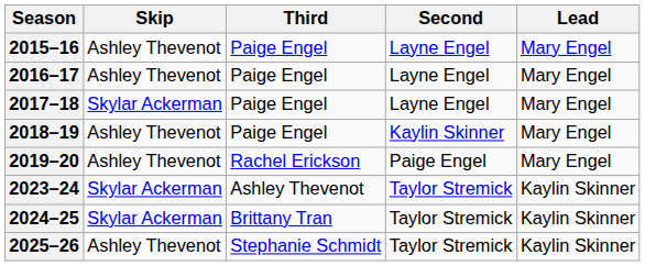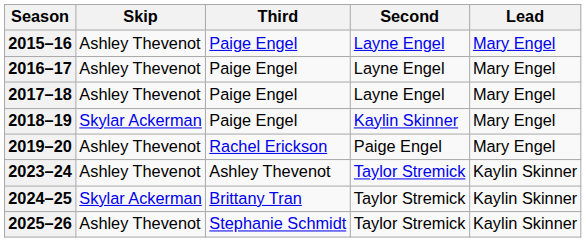2017–18 | Skip: Skylar Ackerman -> Ashley Thevenot
2018–19 | Skip: Ashley Thevenot -> Skylar Ackerman
2023–24 | Skip: Skylar Ackerman -> Ashley Thevenot
